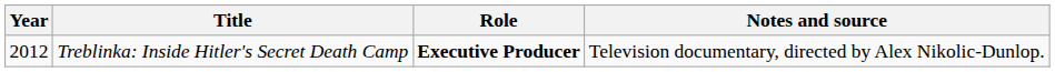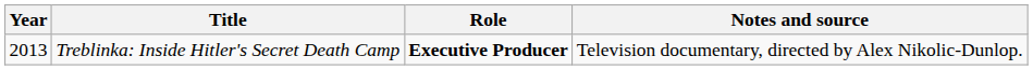Treblinka: Inside Hitler's Secret Death Camp | Year: 2012 -> 2013
